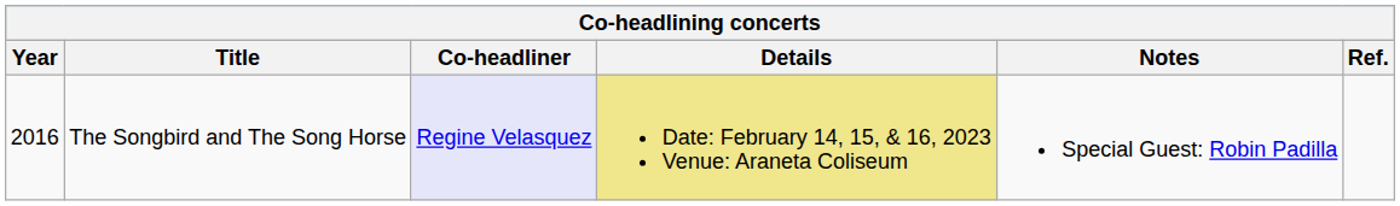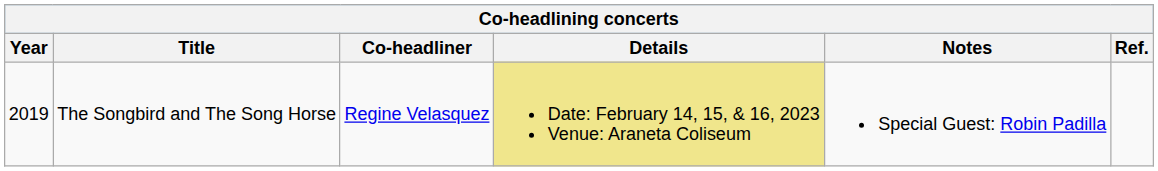The Songbird and The Song Horse | Year: 2016 -> 2019
The Songbird and The Song Horse | Co-headliner: lavender background -> no background
